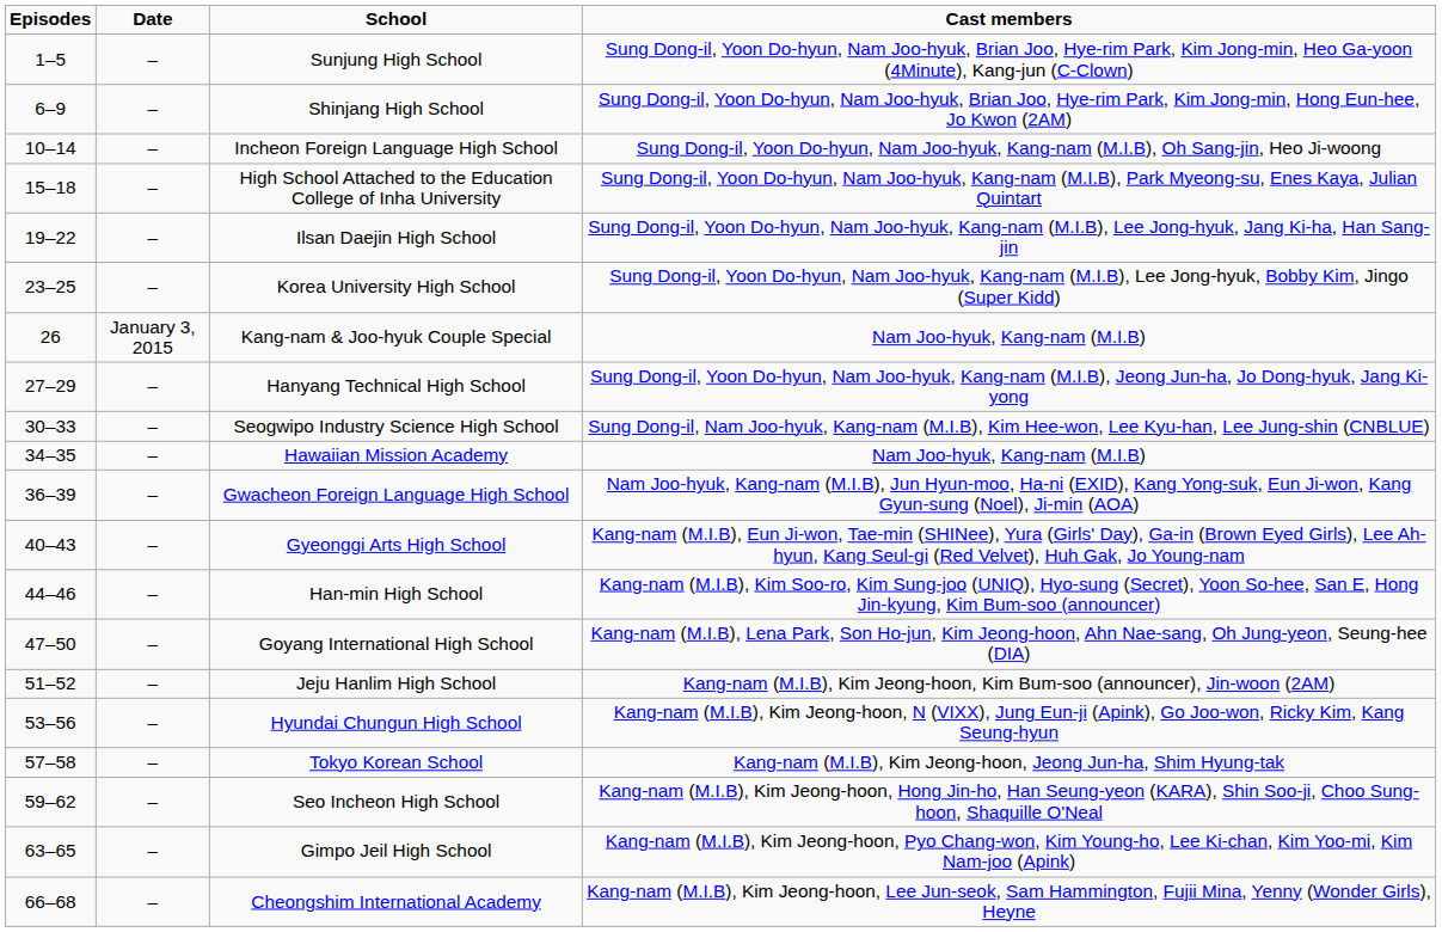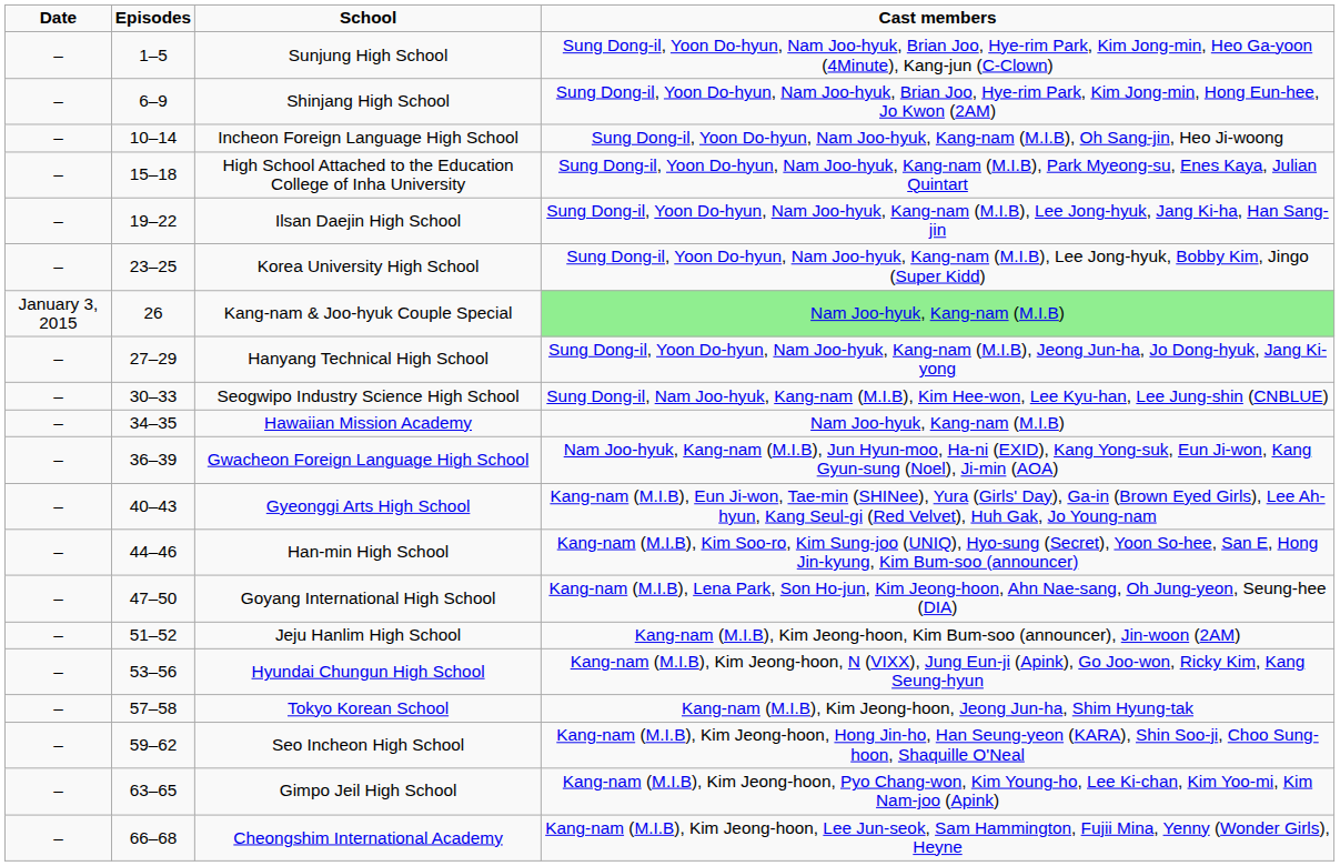columns swapped: Episodes <-> Date
Kang-nam & Joo-hyuk Couple Special | Cast members: no background -> lightgreen background
